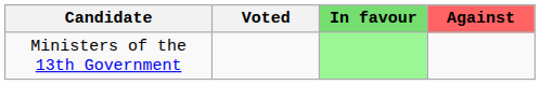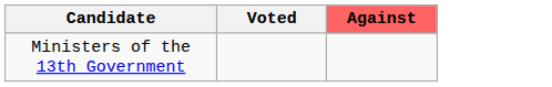- column: In favour
